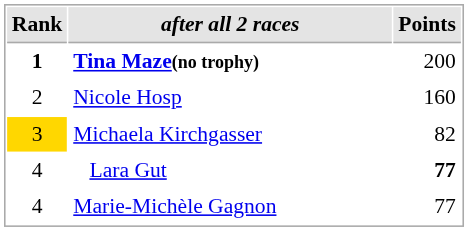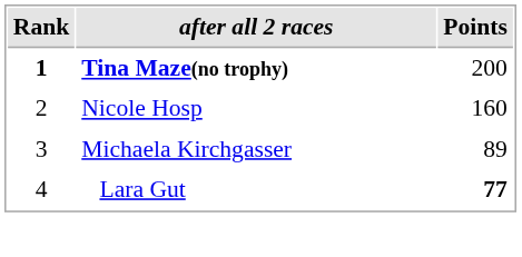Michaela Kirchgasser | Rank: gold background -> no background
Michaela Kirchgasser | Points: 82 -> 89
- row: 4 | Marie-Michèle Gagnon | 77
